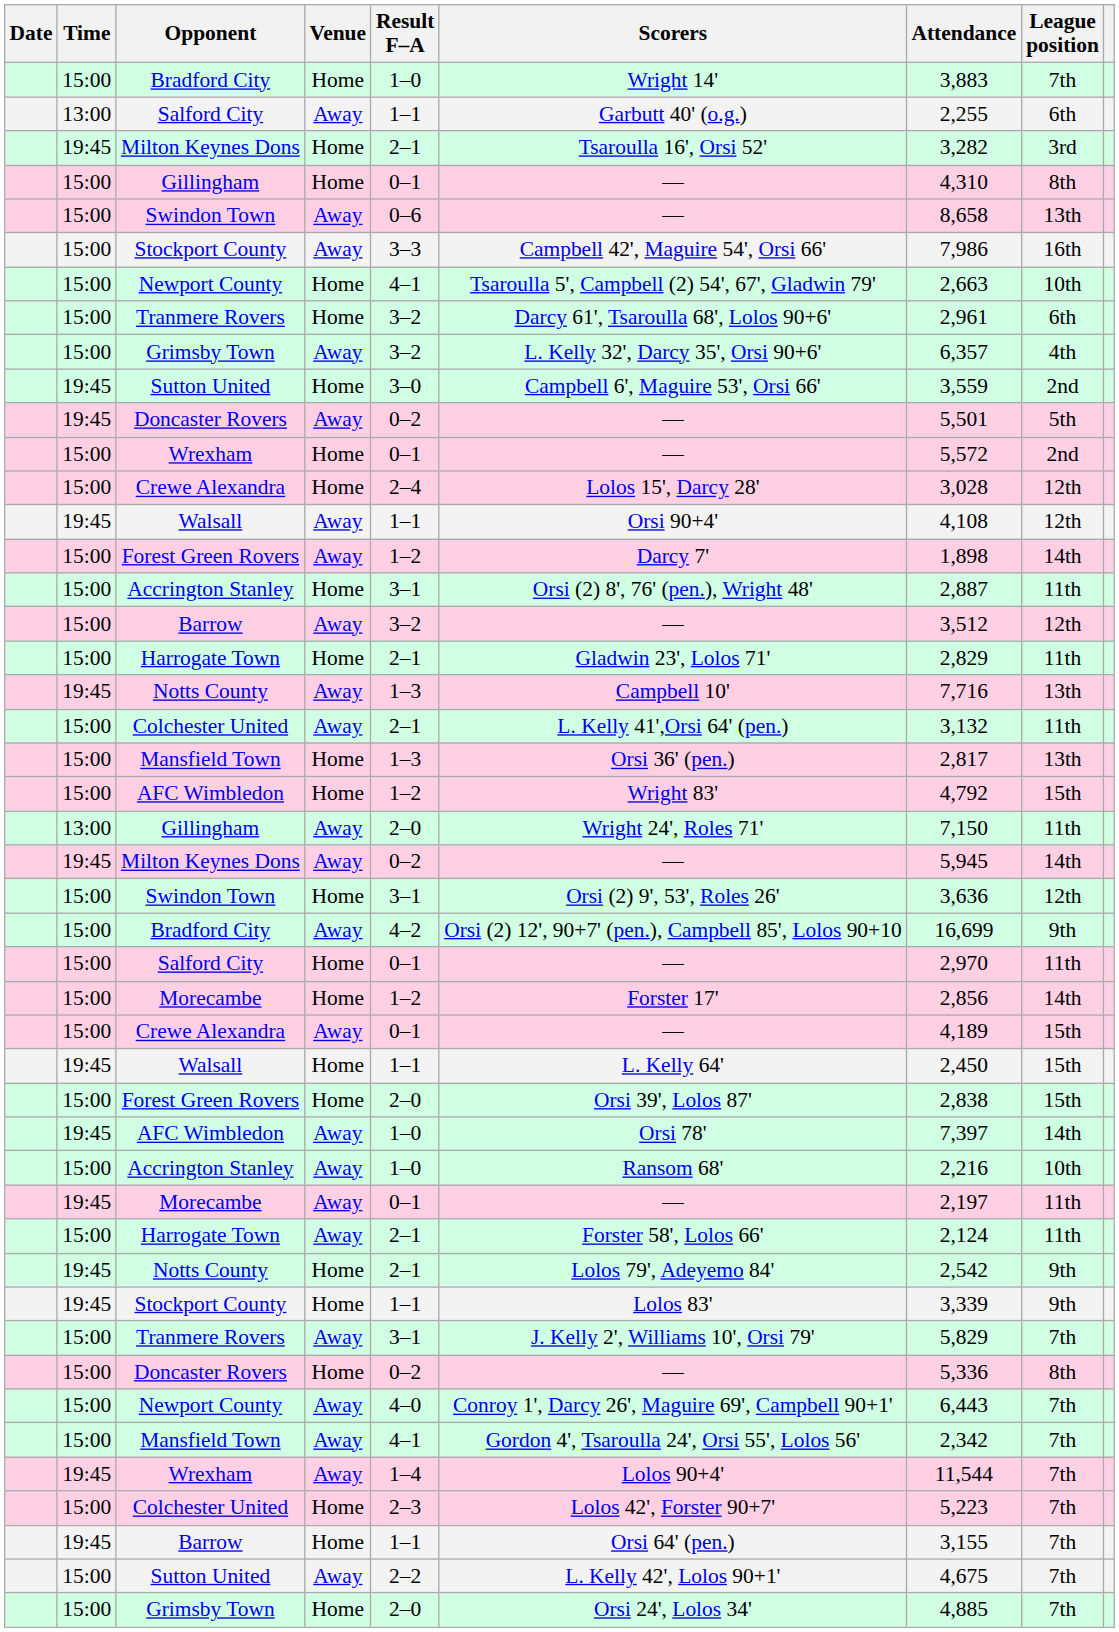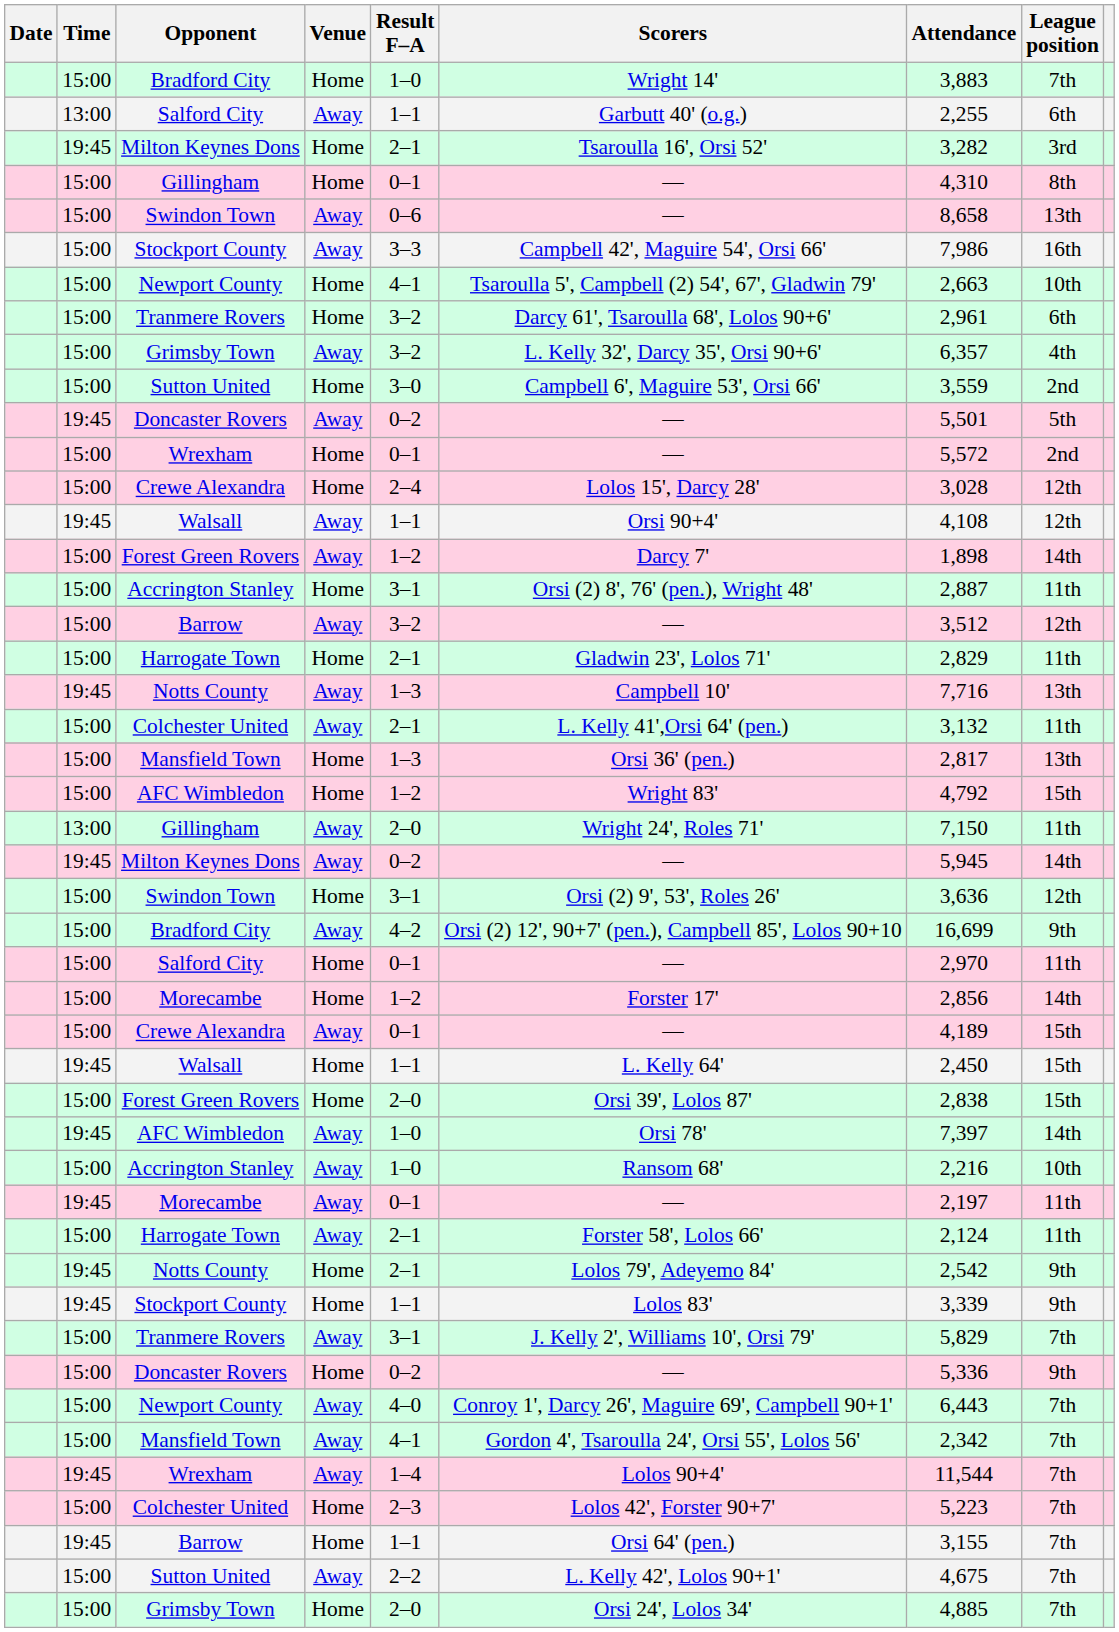Sutton United / Home | Time: 19:45 -> 15:00
Doncaster Rovers / Home | League position: 8th -> 9th
